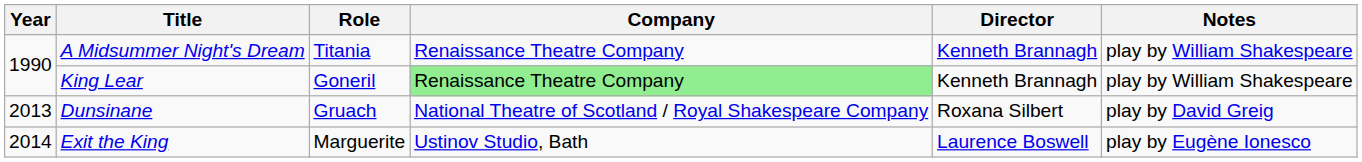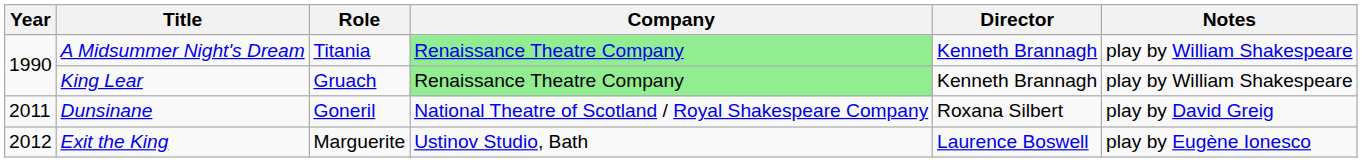A Midsummer Night's Dream | Company: no background -> lightgreen background
King Lear | Role: Goneril -> Gruach
Dunsinane | Year: 2013 -> 2011
Dunsinane | Role: Gruach -> Goneril
Exit the King | Year: 2014 -> 2012
